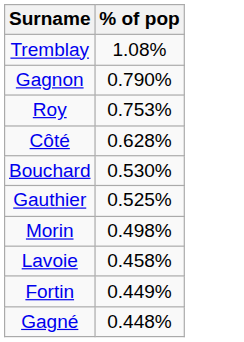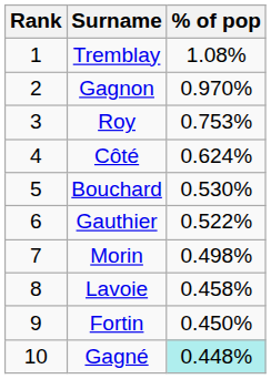+ column: Rank | 1 | 2 | 3 | 4 | 5 | 6 | 7 | 8 | 9 | 10
Gagnon | % of pop: 0.790% -> 0.970%
Côté | % of pop: 0.628% -> 0.624%
Gauthier | % of pop: 0.525% -> 0.522%
Fortin | % of pop: 0.449% -> 0.450%
Gagné | % of pop: no background -> paleturquoise background
